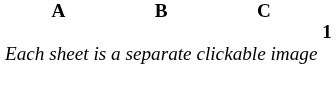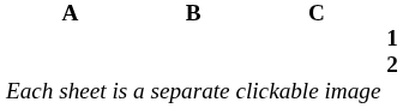+ row: 2
